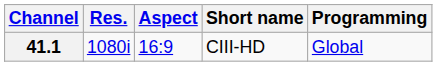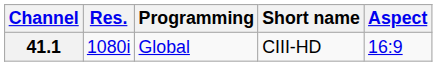columns swapped: Aspect <-> Programming
